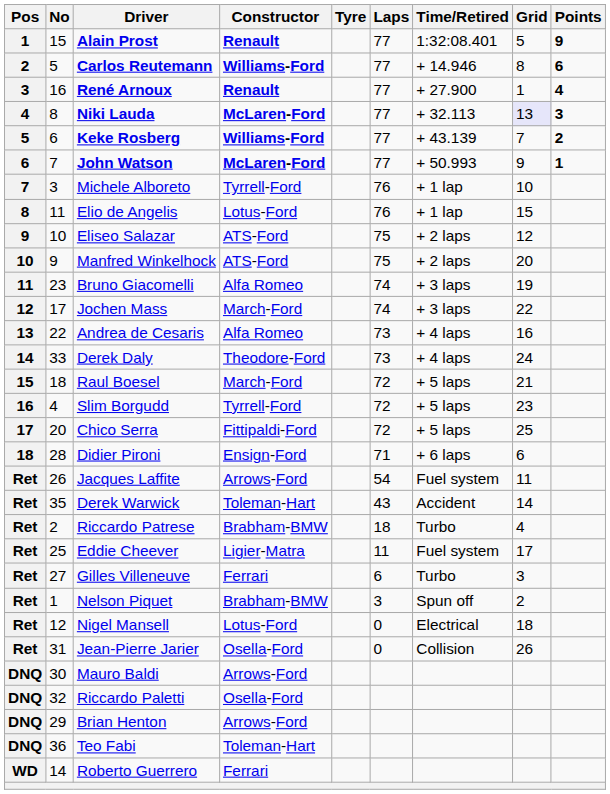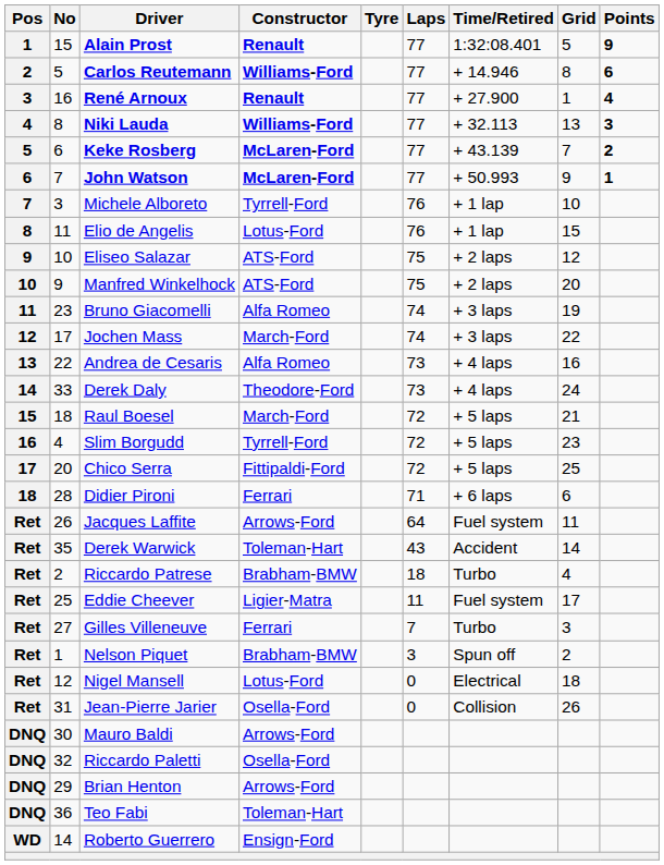Niki Lauda | Constructor: McLaren-Ford -> Williams-Ford
Niki Lauda | Grid: lavender background -> no background
Keke Rosberg | Constructor: Williams-Ford -> McLaren-Ford
Didier Pironi | Constructor: Ensign-Ford -> Ferrari
Jacques Laffite | Laps: 54 -> 64
Gilles Villeneuve | Laps: 6 -> 7
Roberto Guerrero | Constructor: Ferrari -> Ensign-Ford
